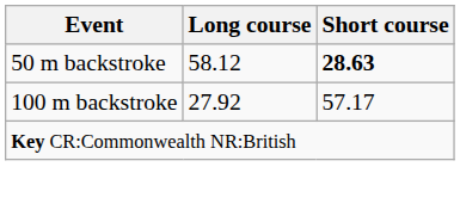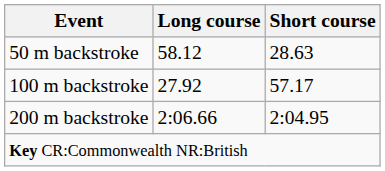50 m backstroke | Short course: bold -> normal
+ row: 200 m backstroke | 2:06.66 | 2:04.95
